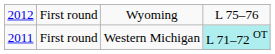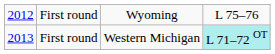First round / Western Michigan | column 1: 2011 -> 2013
